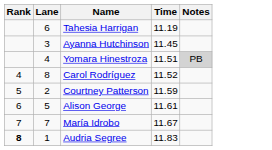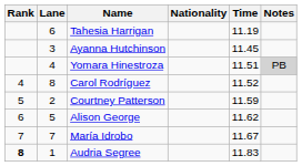+ column: Nationality
Alison George | Time: 11.61 -> 11.62
